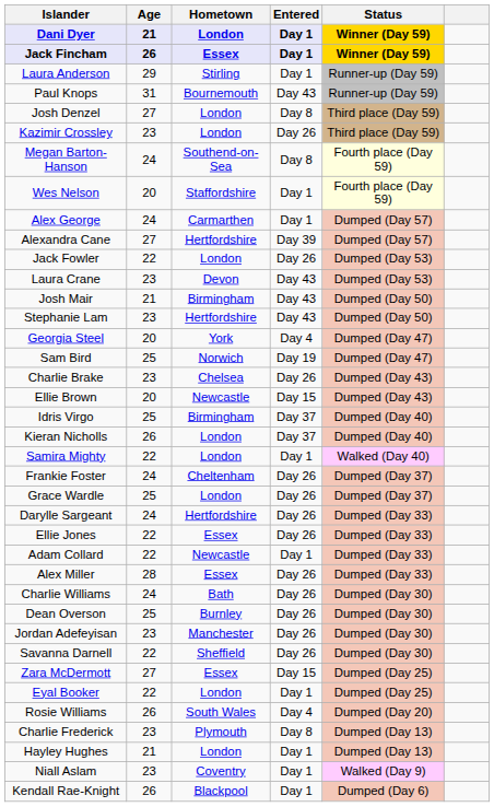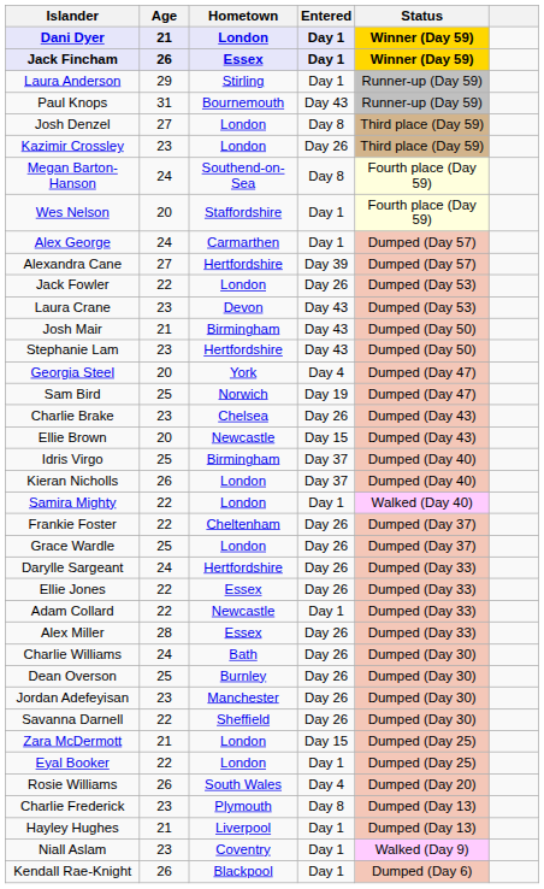Frankie Foster | Age: 24 -> 22
Zara McDermott | Age: 27 -> 21
Zara McDermott | Hometown: Essex -> London
Hayley Hughes | Hometown: London -> Liverpool
